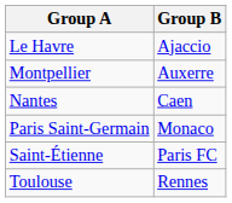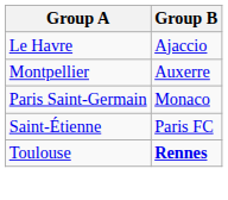- row: Nantes | Caen
Toulouse | Group B: normal -> bold
